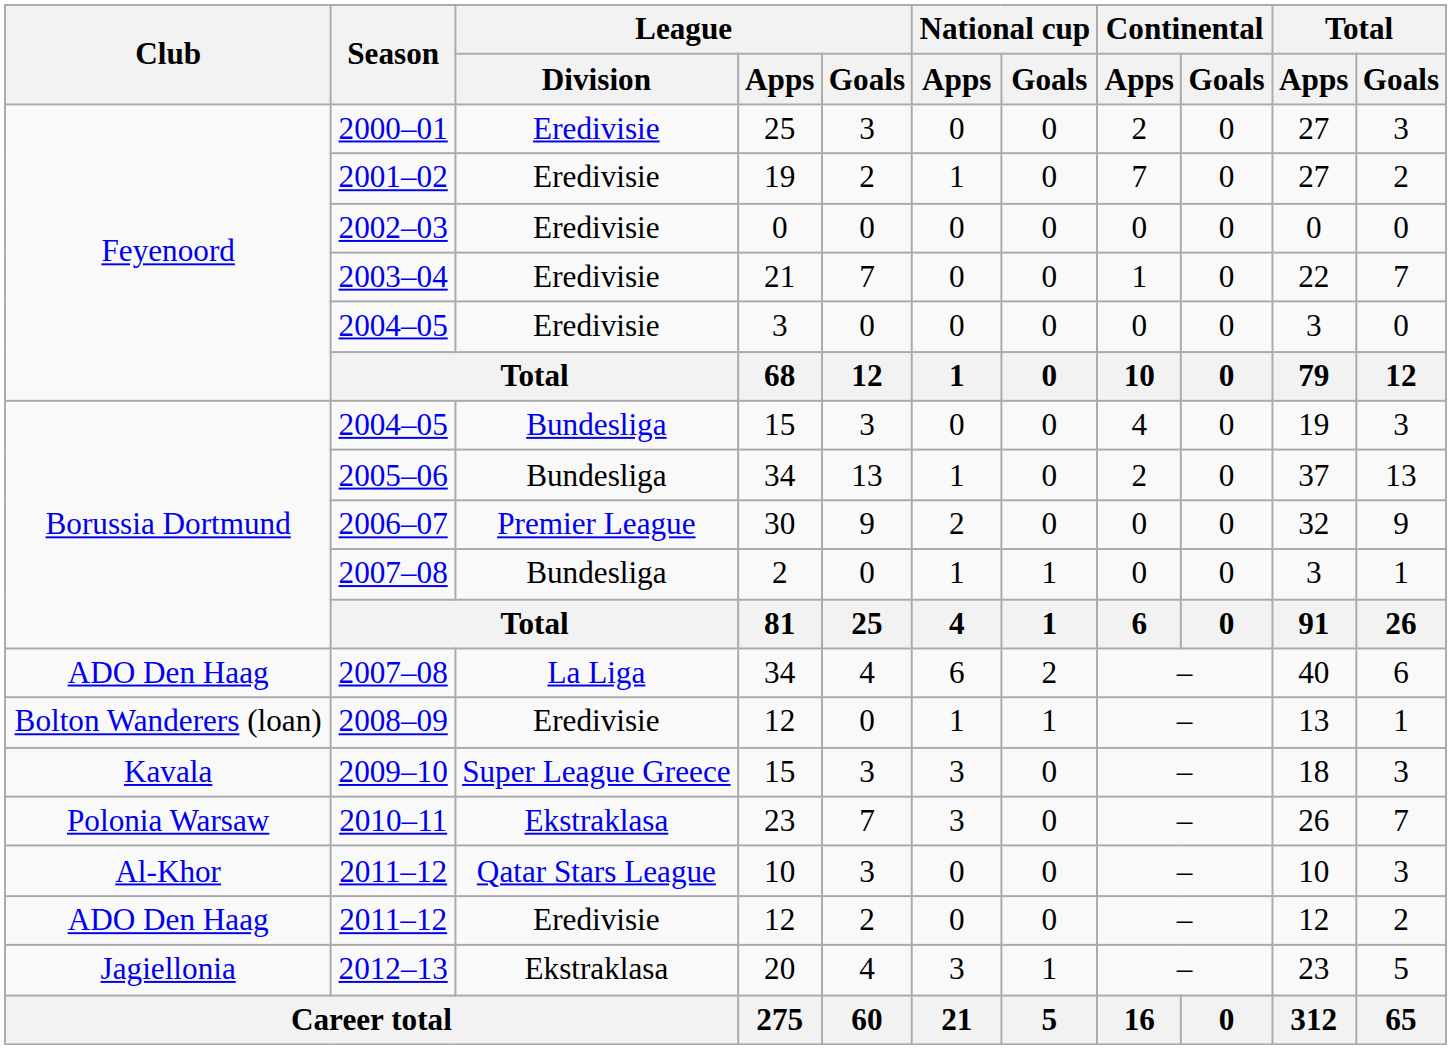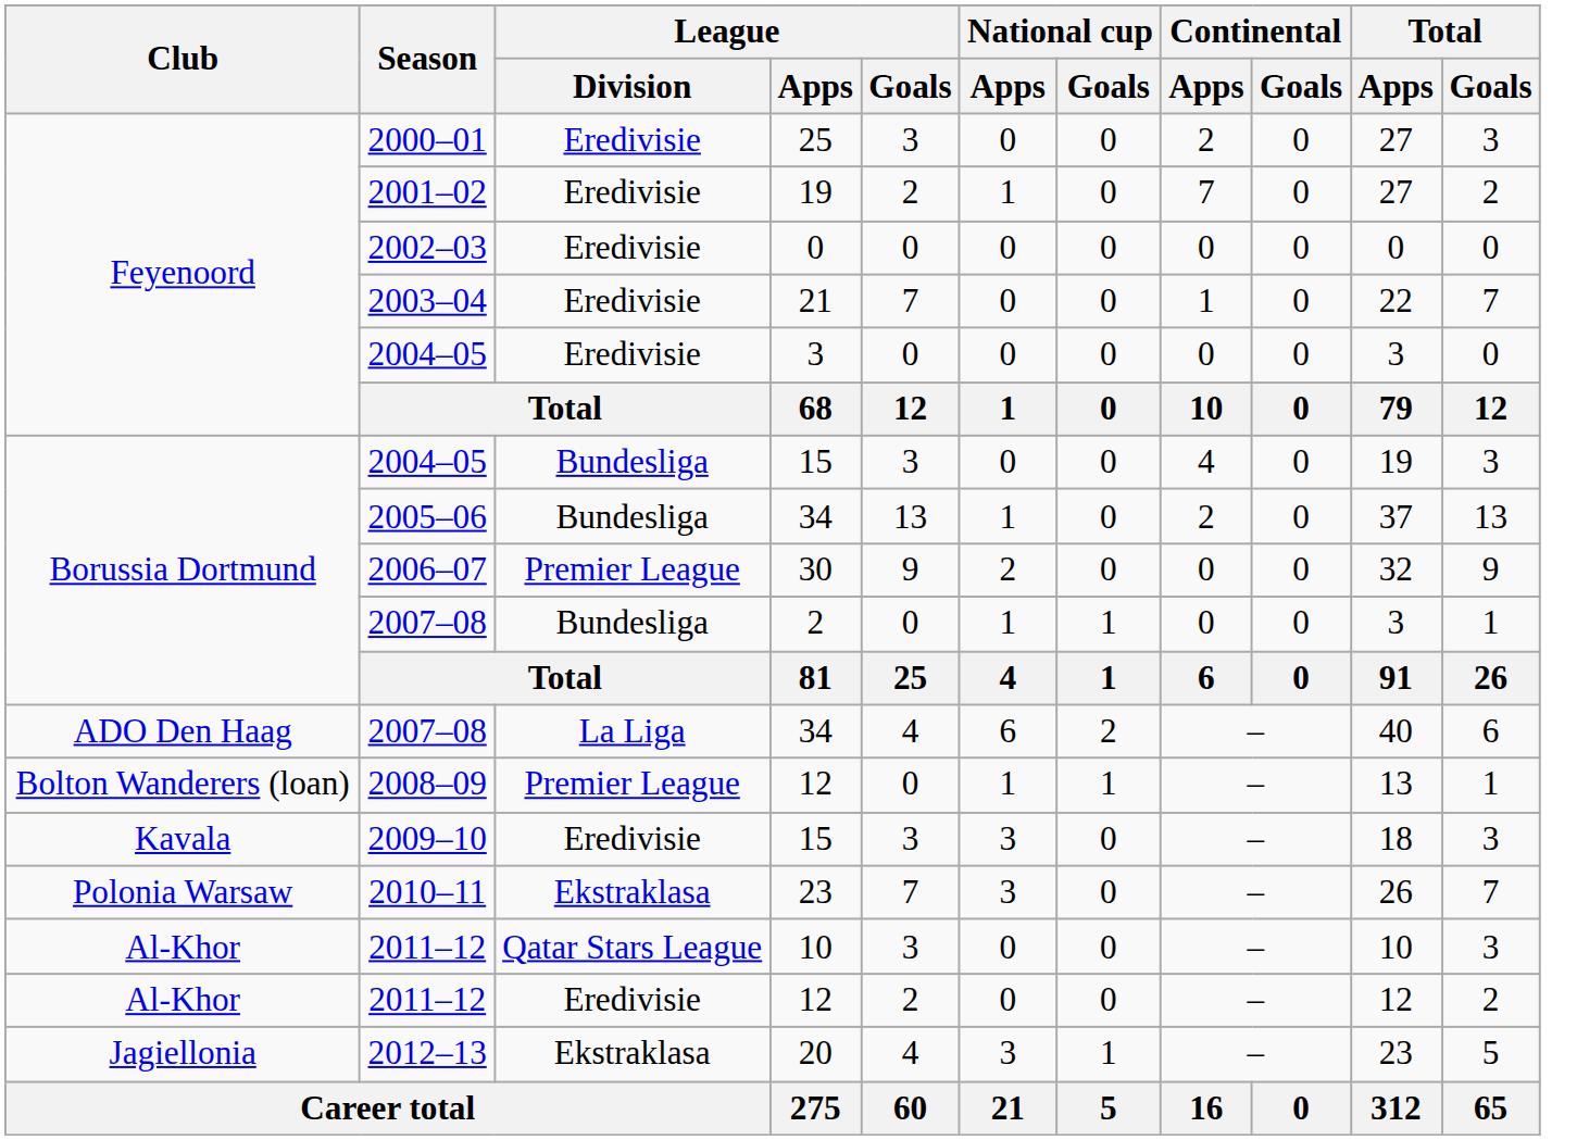2008–09 | League / Division: Eredivisie -> Premier League
2009–10 | League / Division: Super League Greece -> Eredivisie
2011–12 / 12 | Club: ADO Den Haag -> Al-Khor
